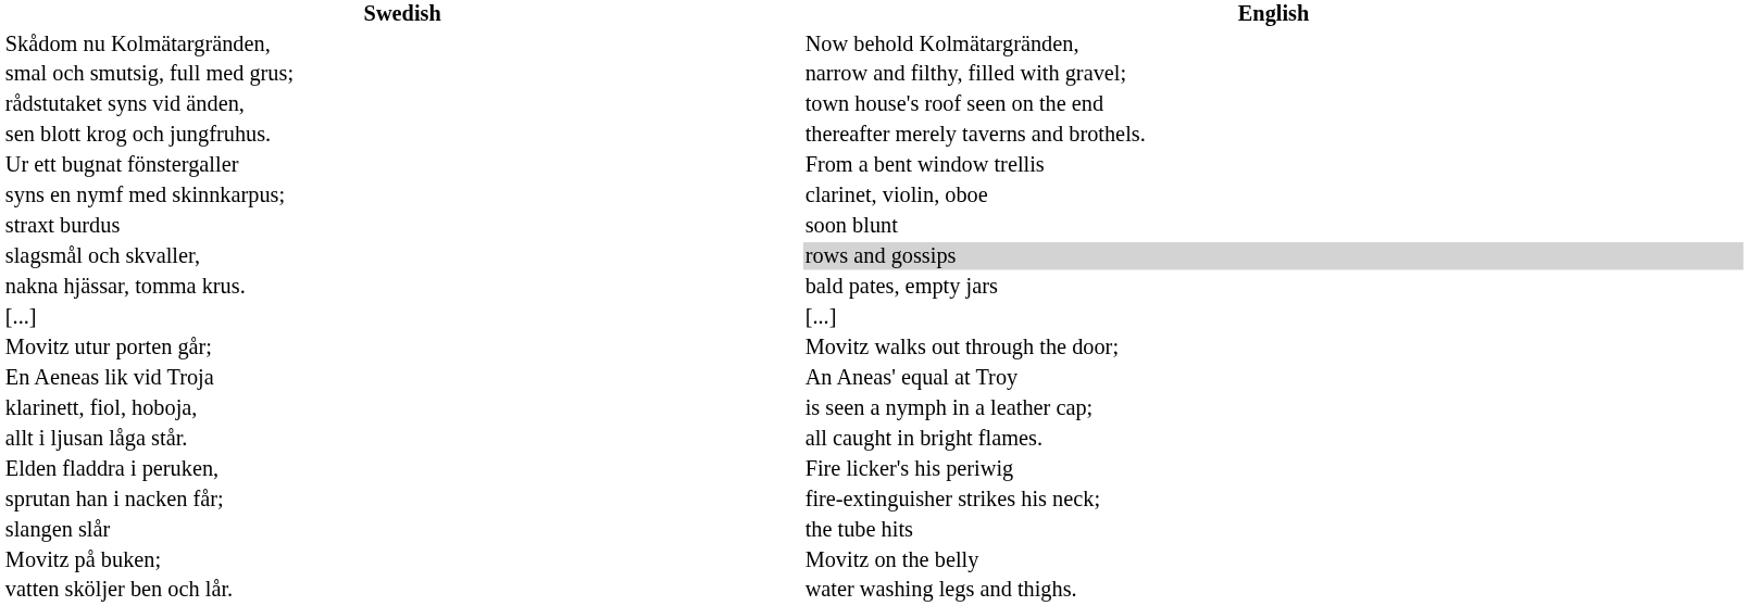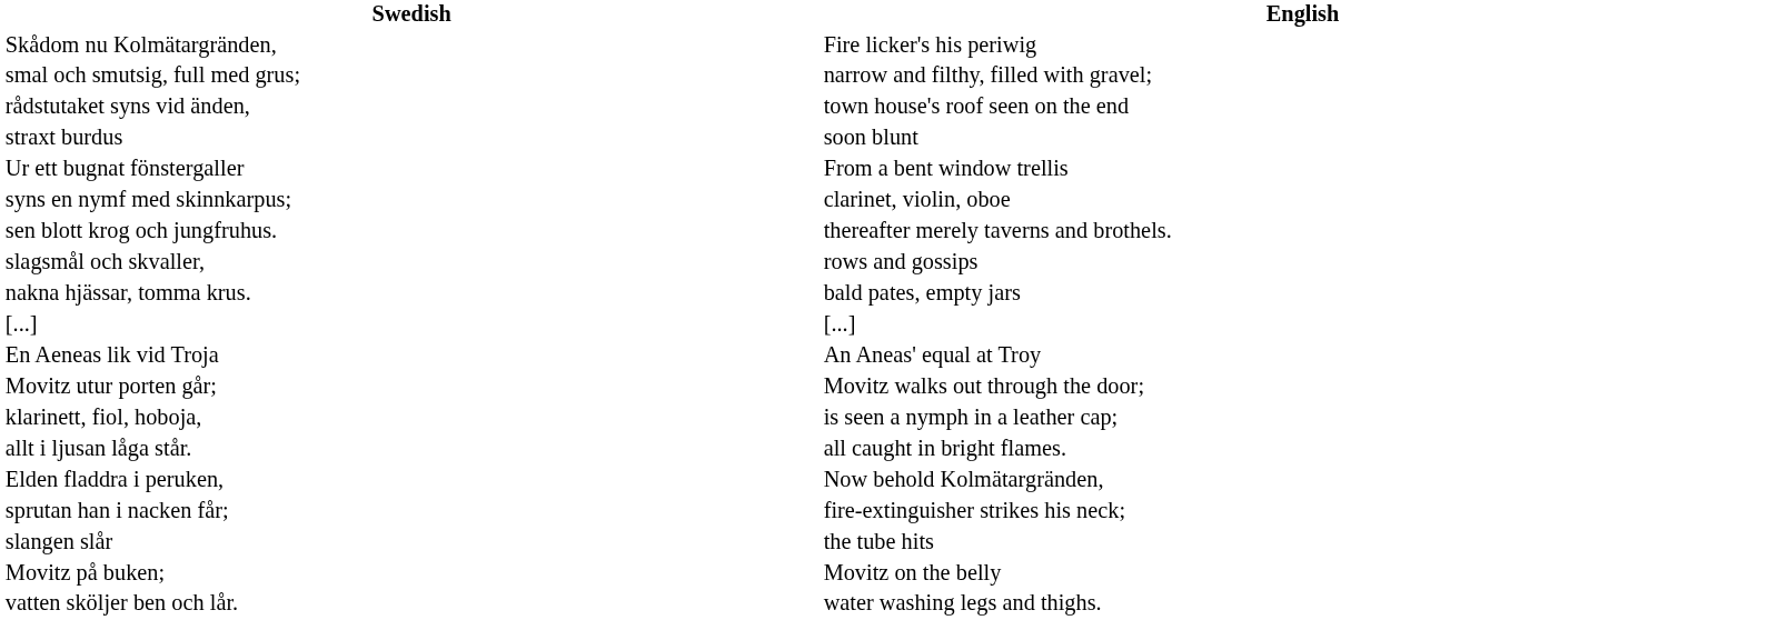Skådom nu Kolmätargränden, | English: Now behold Kolmätargränden, -> Fire licker's his periwig
rows swapped: sen blott krog och jungfruhus. <-> straxt burdus
slagsmål och skvaller, | English: lightgrey background -> no background
rows swapped: En Aeneas lik vid Troja <-> Movitz utur porten går;
Elden fladdra i peruken, | English: Fire licker's his periwig -> Now behold Kolmätargränden,
